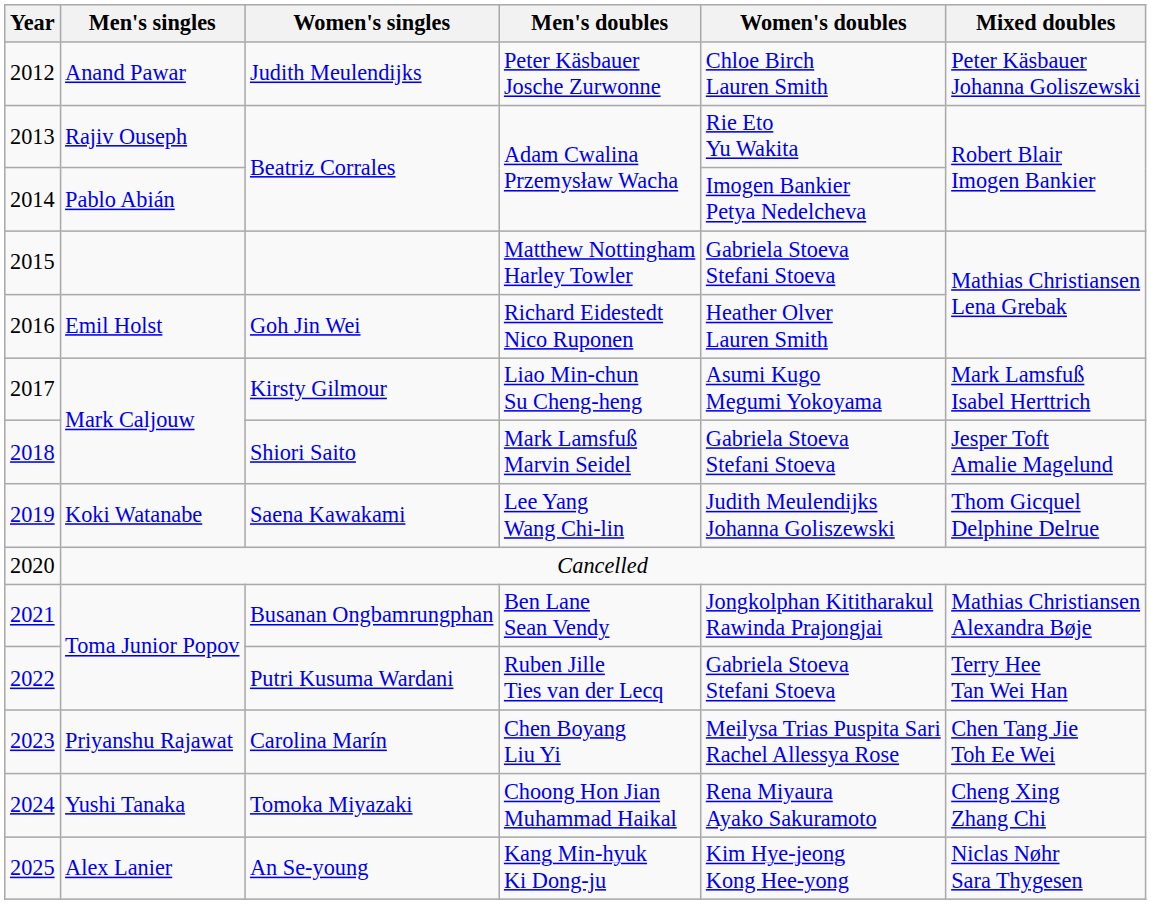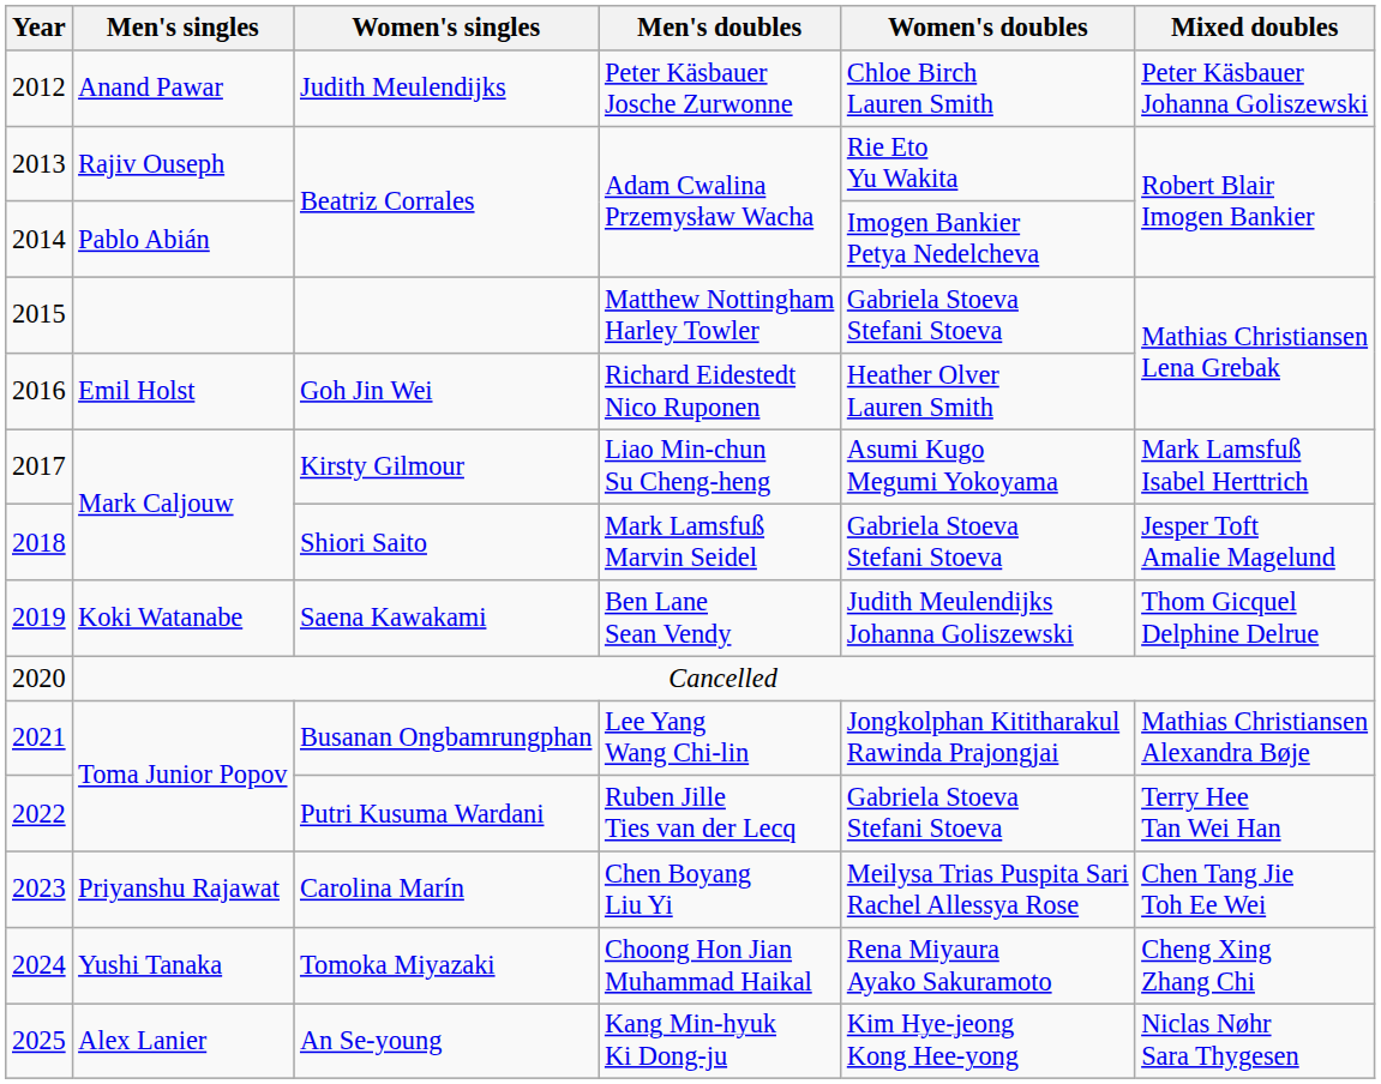Saena Kawakami | Men's doubles: Lee Yang Wang Chi-lin -> Ben Lane Sean Vendy
Busanan Ongbamrungphan | Men's doubles: Ben Lane Sean Vendy -> Lee Yang Wang Chi-lin
